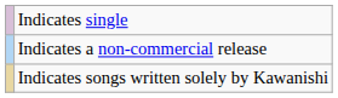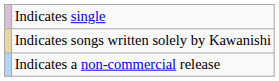rows swapped: Indicates a non-commercial release <-> Indicates songs written solely by Kawanishi
